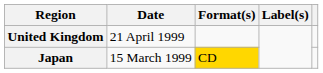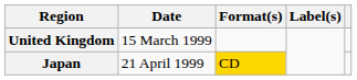United Kingdom | Date: 21 April 1999 -> 15 March 1999
Japan | Date: 15 March 1999 -> 21 April 1999
